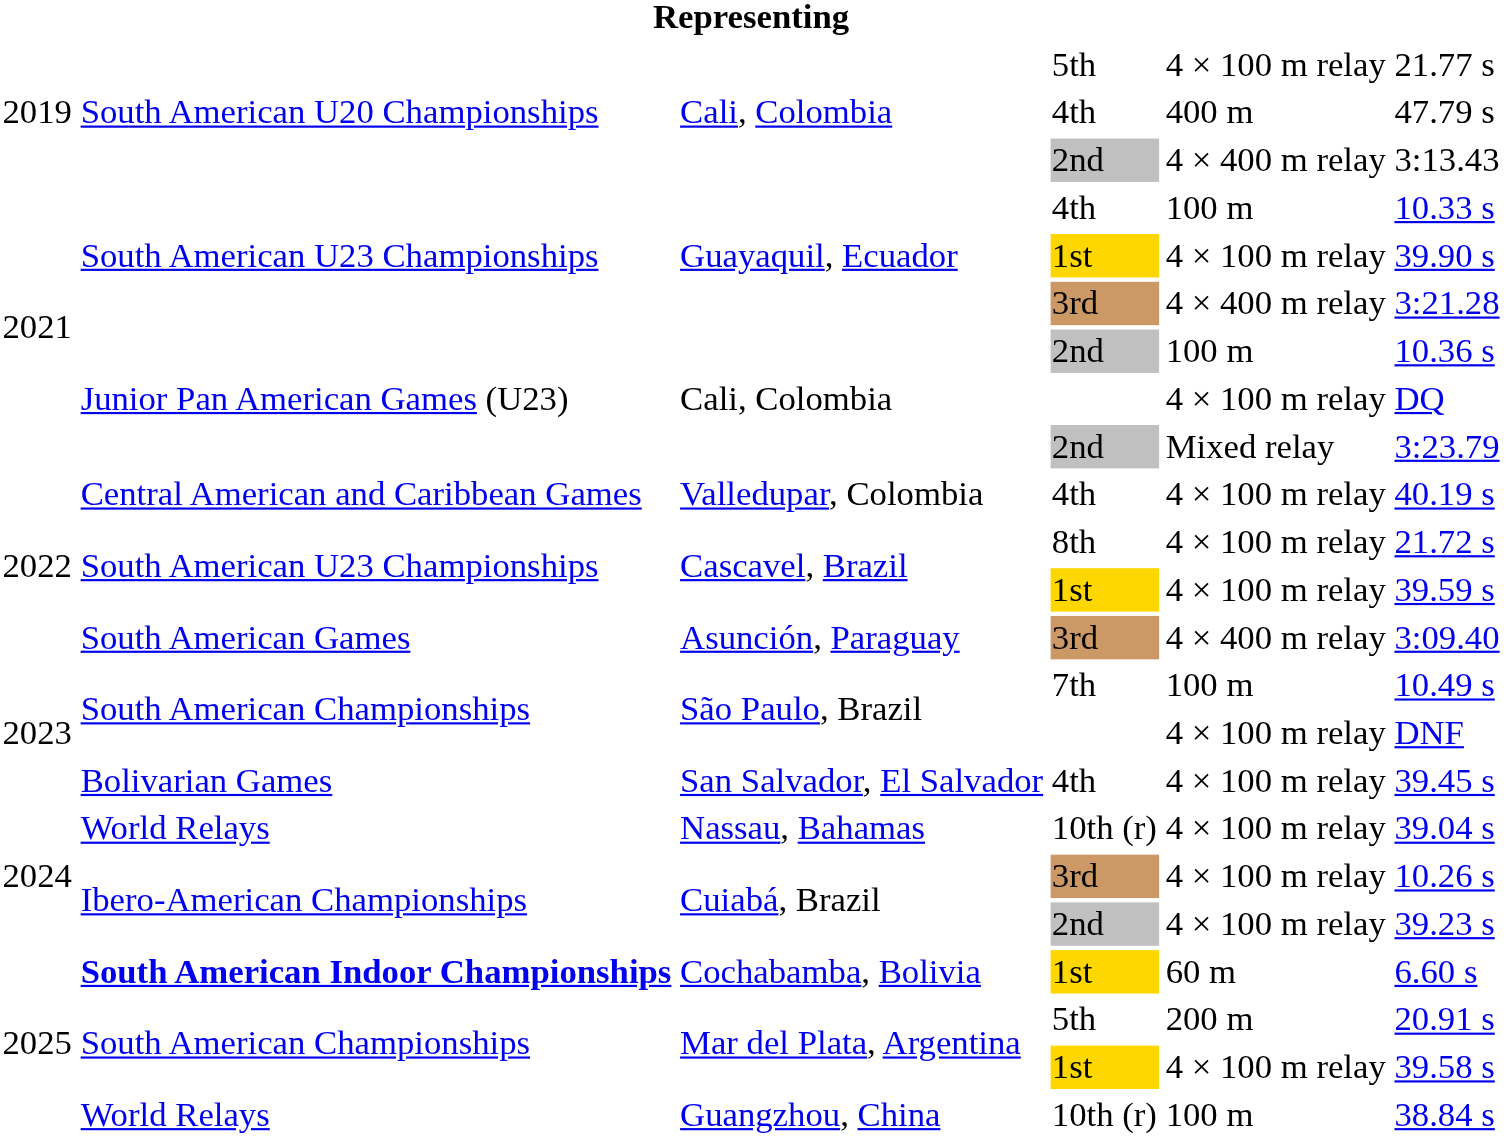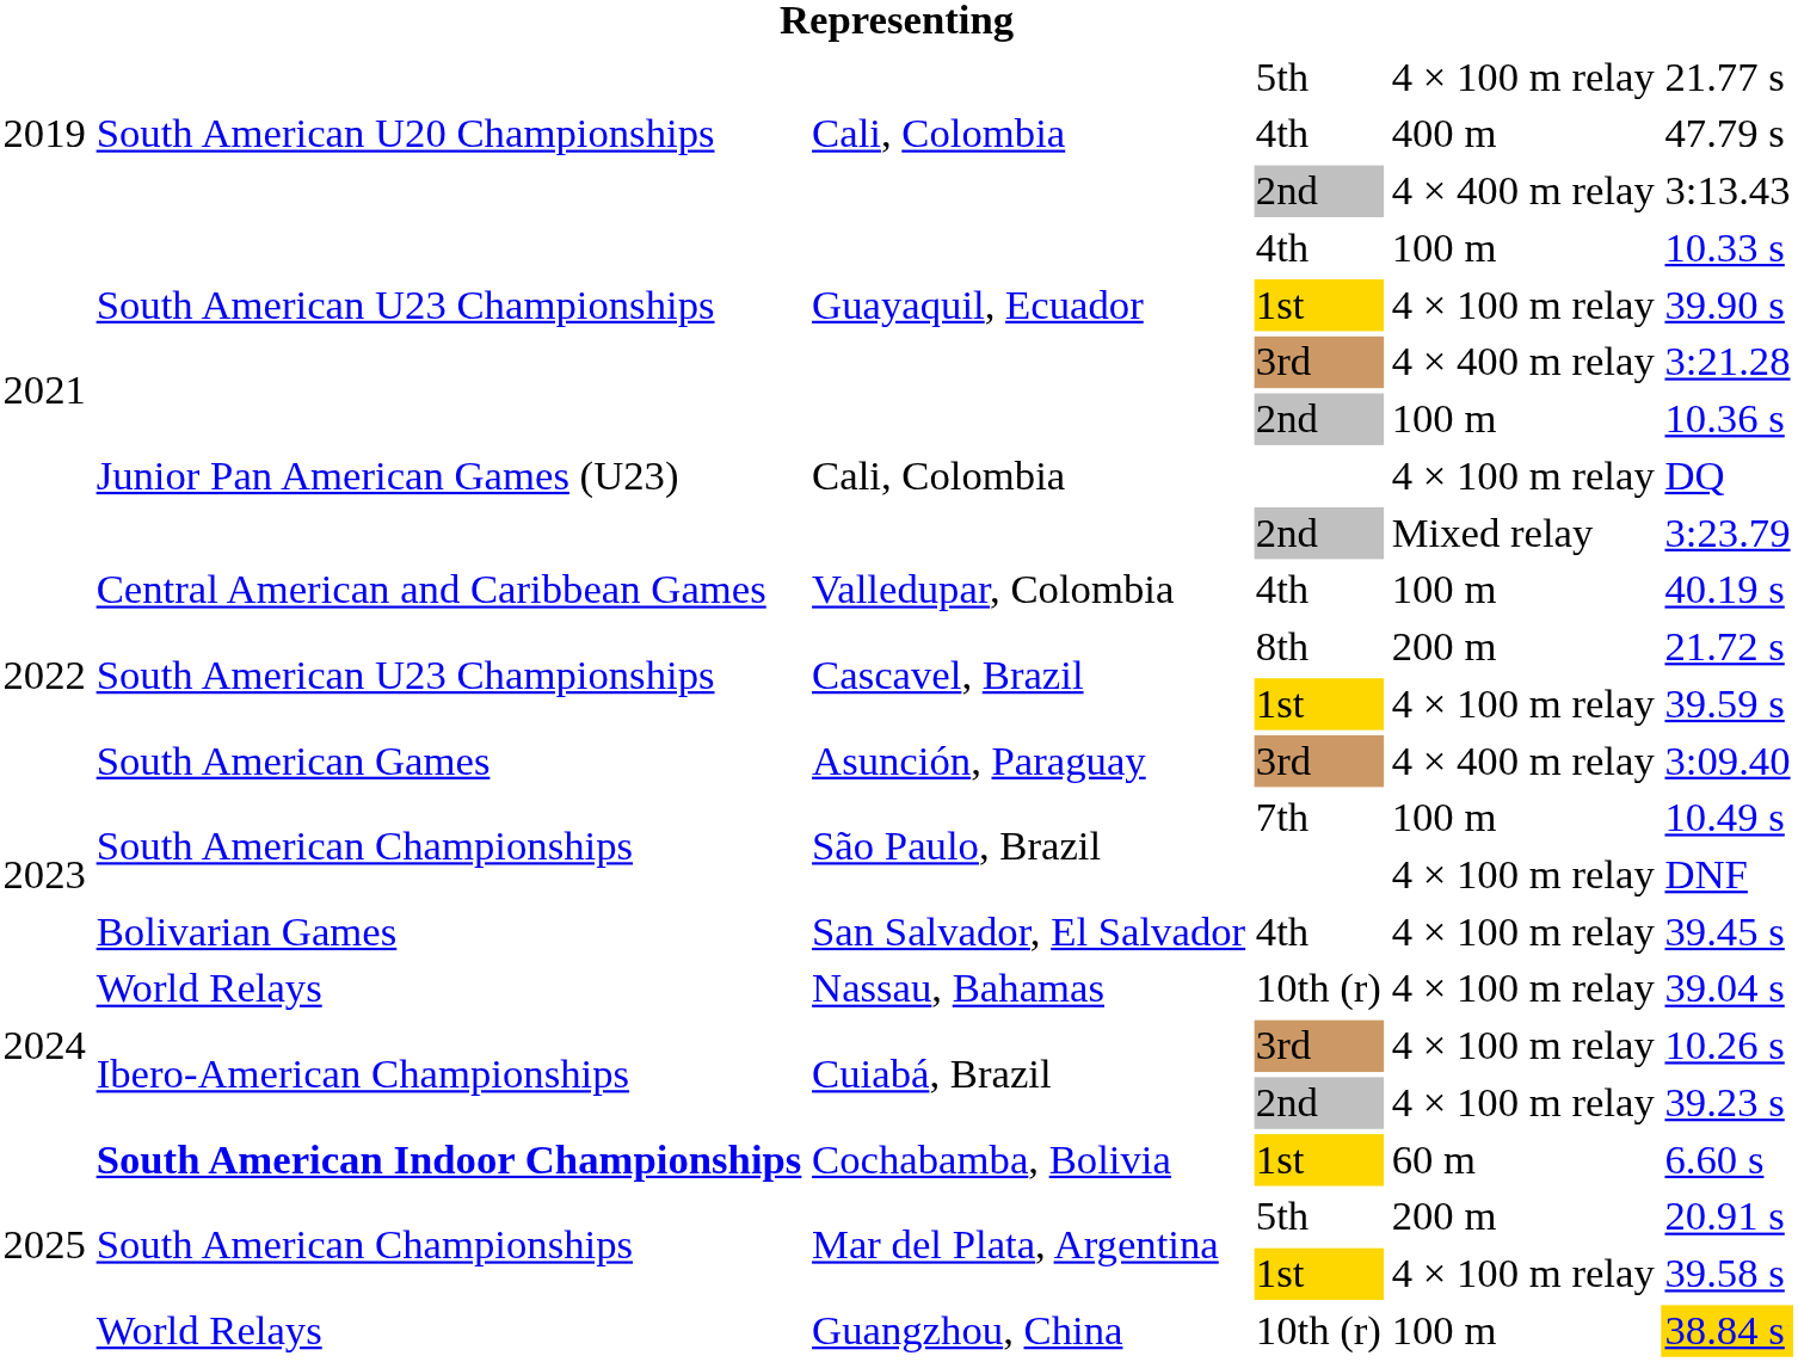Valledupar, Colombia | column 5: 4 × 100 m relay -> 100 m
Cascavel, Brazil / 8th | column 5: 4 × 100 m relay -> 200 m
Guangzhou, China | column 6: no background -> gold background
